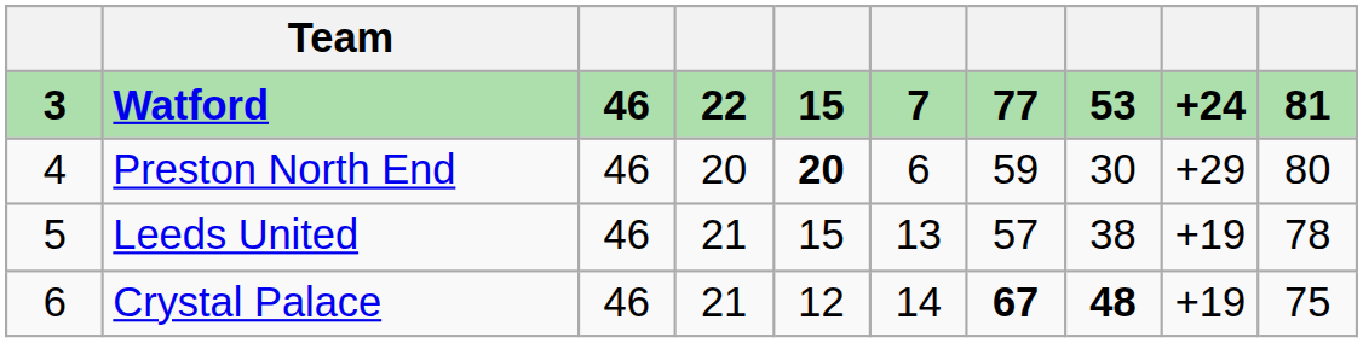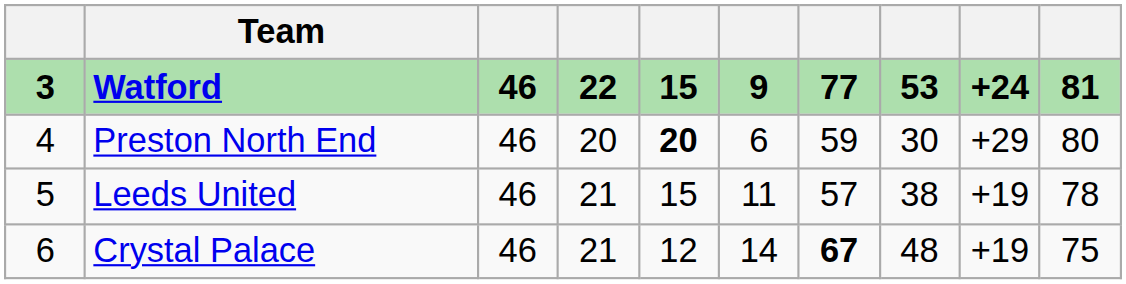Watford | column 6: 7 -> 9
Leeds United | column 6: 13 -> 11
Crystal Palace | column 8: bold -> normal
